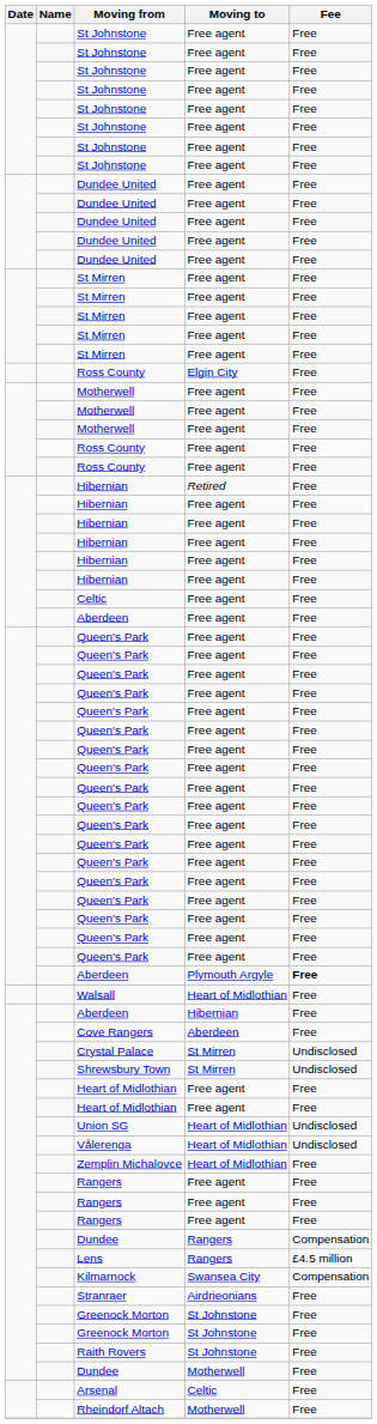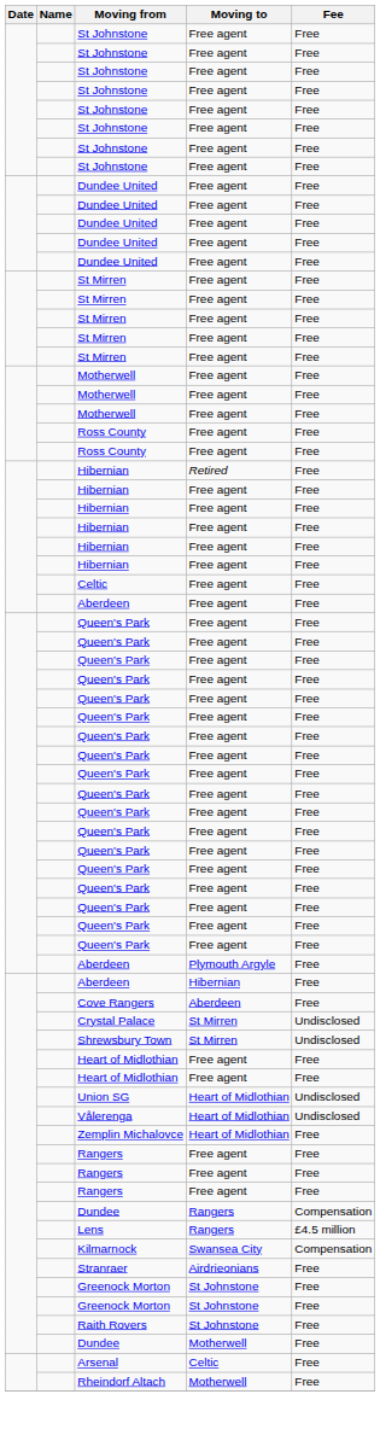- row: Ross County | Elgin City | Free
Aberdeen / Plymouth Argyle | Fee: bold -> normal
- row: Walsall | Heart of Midlothian | Free
